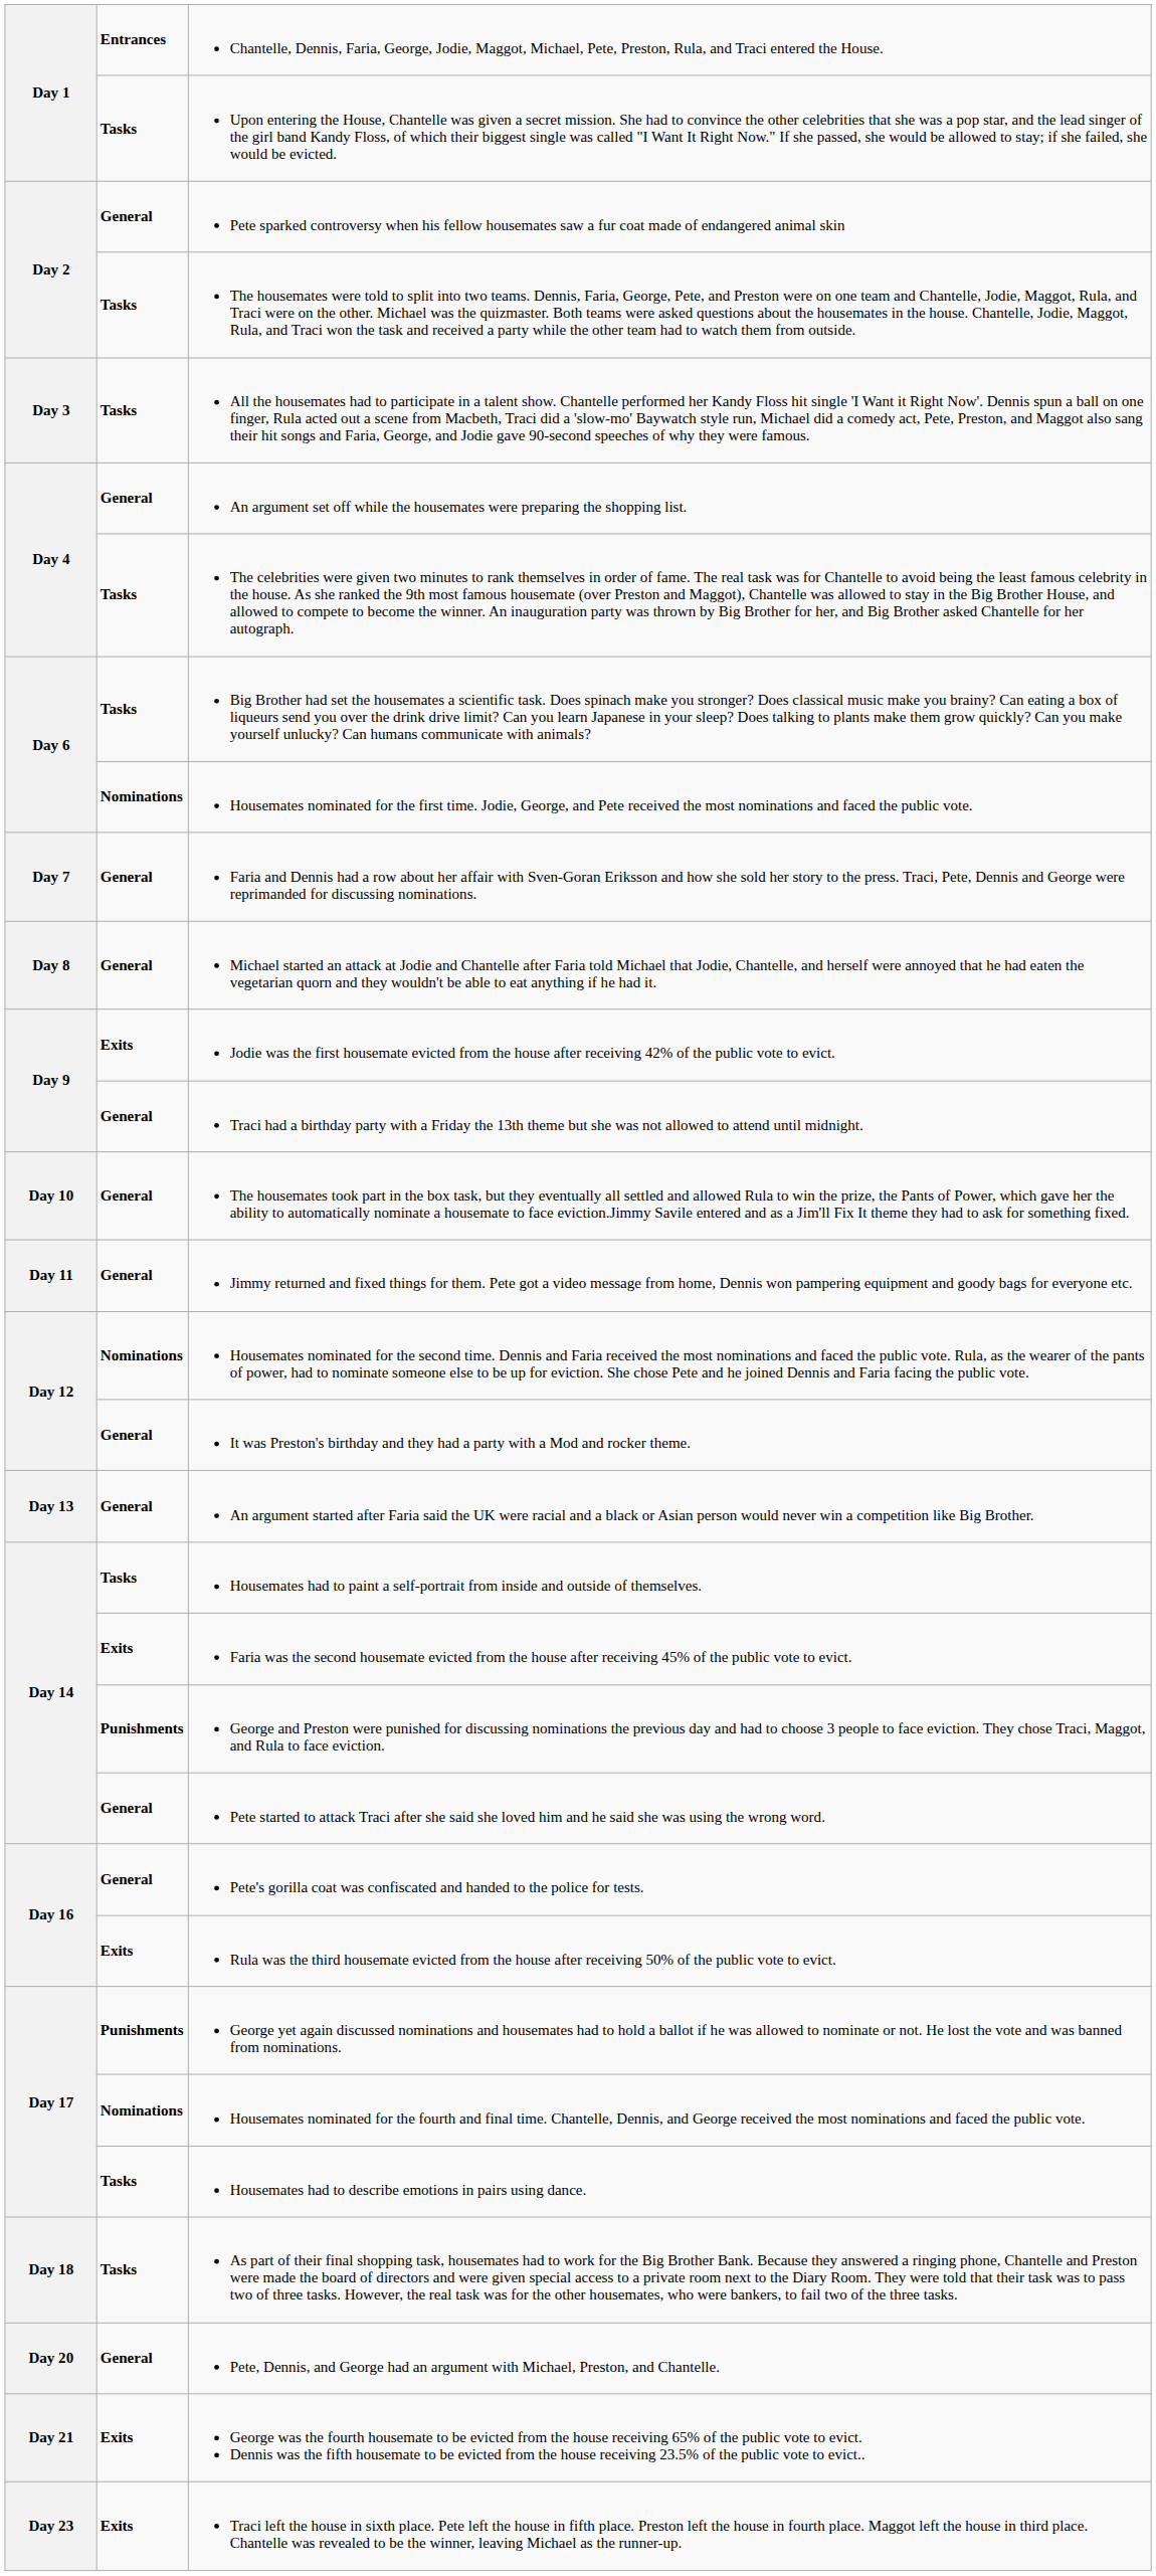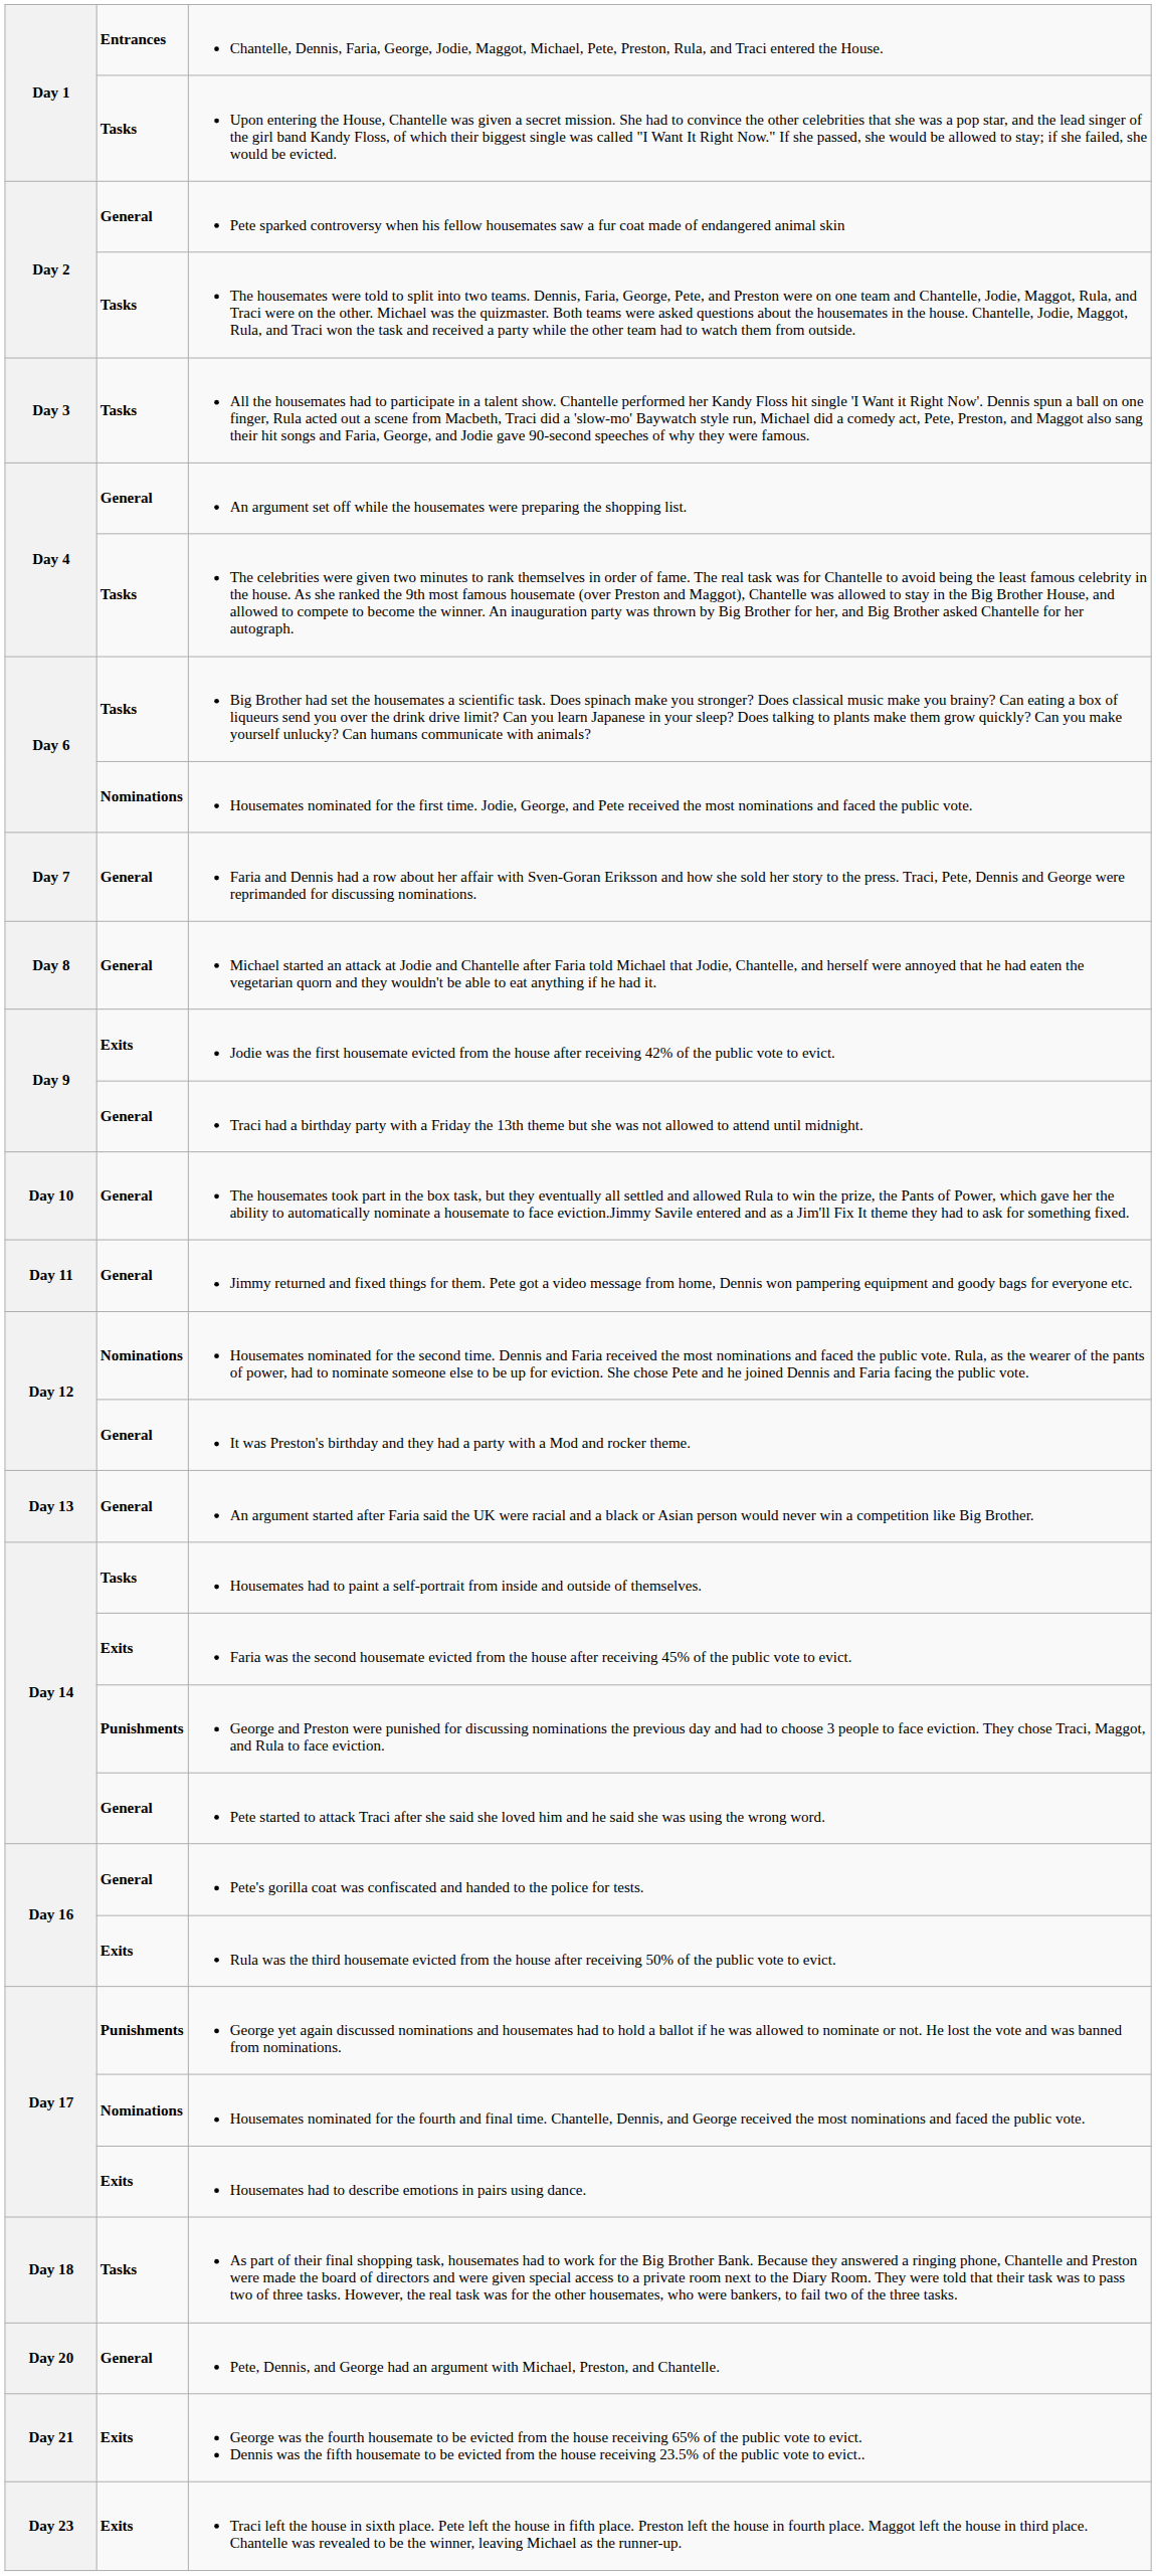Housemates had to describe emotions in pairs using dance. | column 2: Tasks -> Exits
